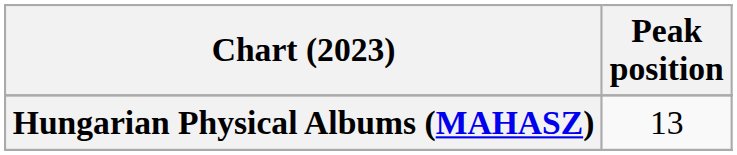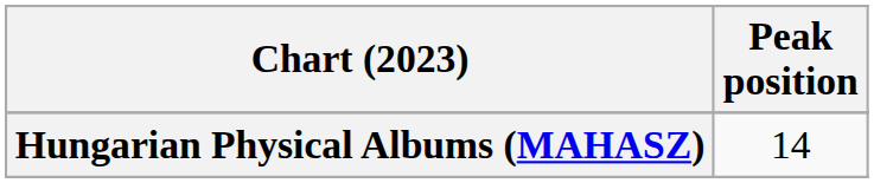Hungarian Physical Albums (MAHASZ) | Peak position: 13 -> 14
